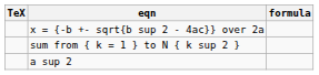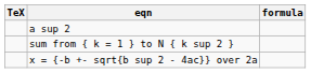rows swapped: a sup 2 <-> x = {-b +- sqrt{b sup 2 - 4ac}} over 2a
